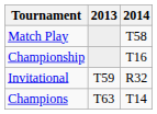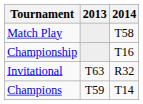Invitational | 2013: T59 -> T63
Champions | 2013: T63 -> T59
